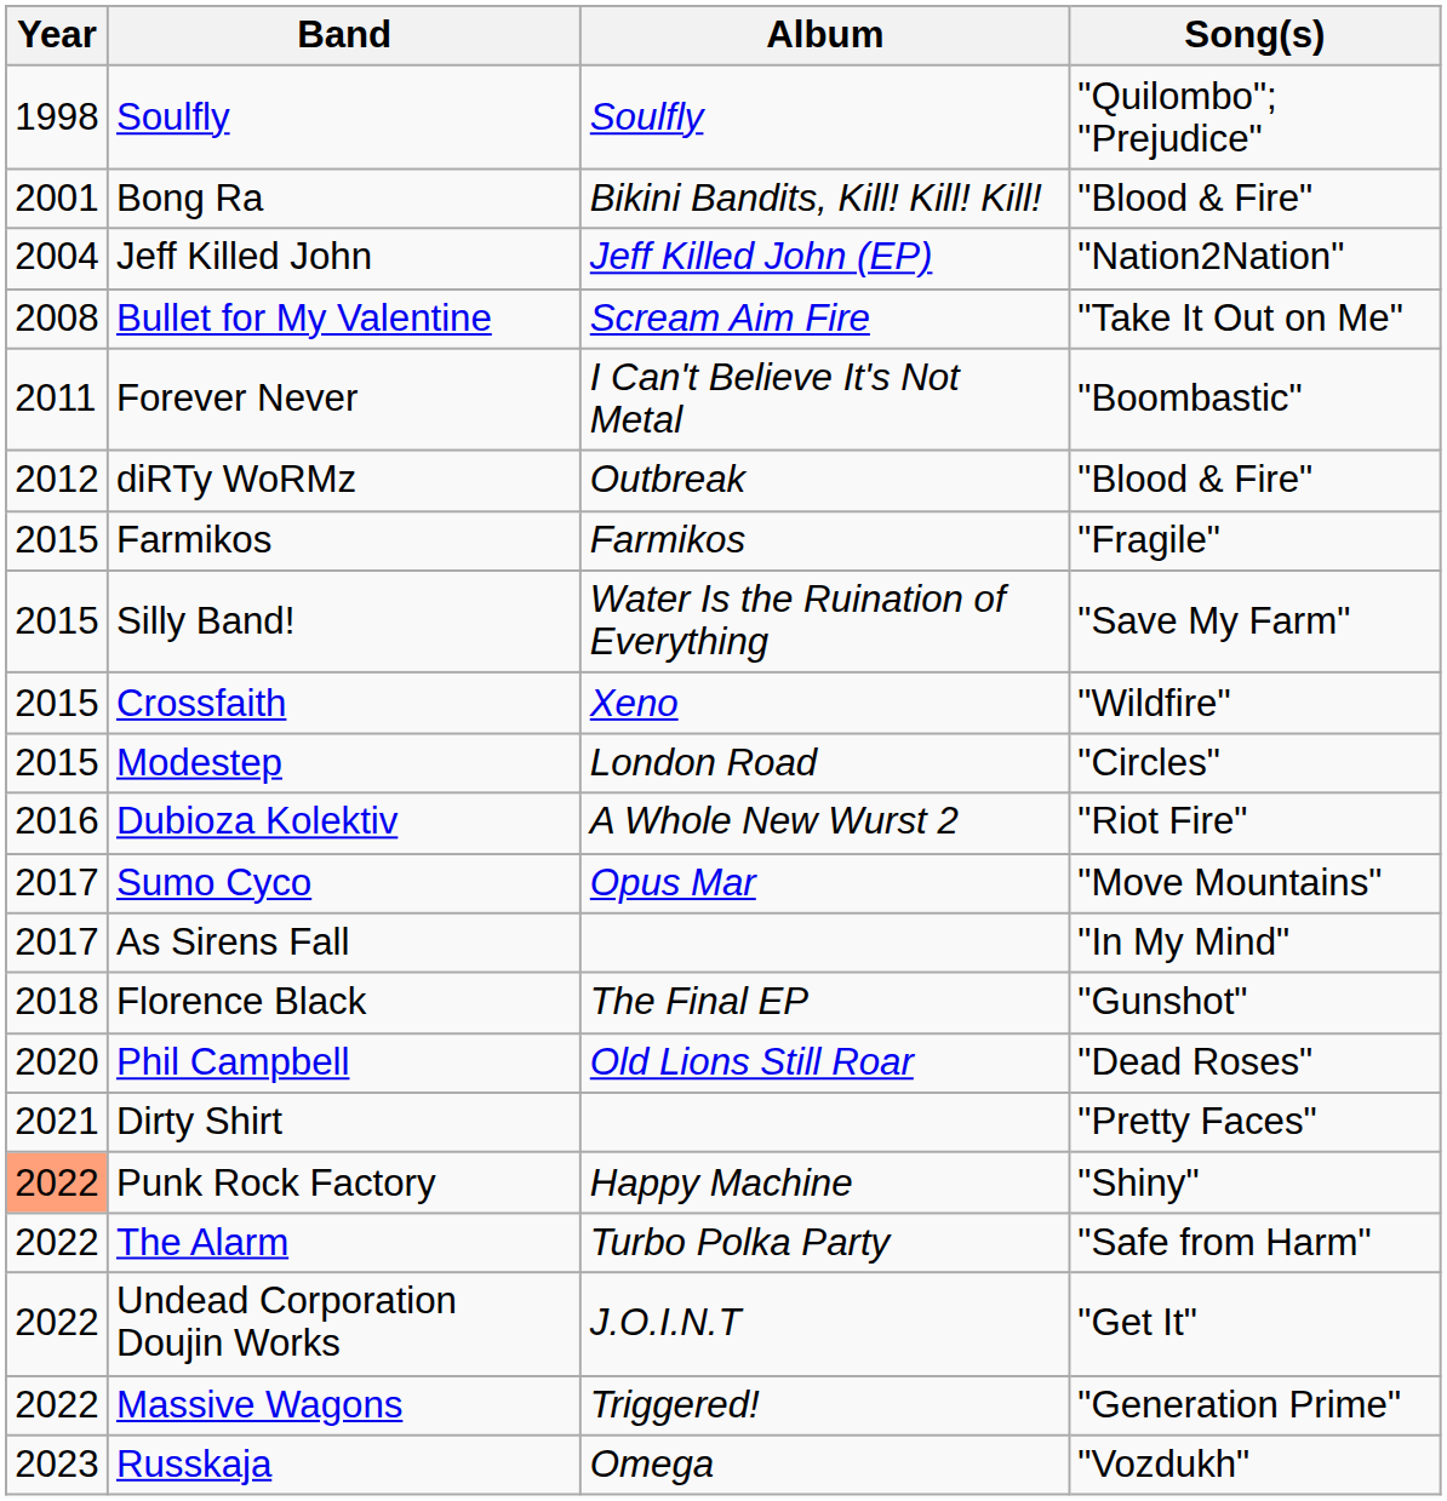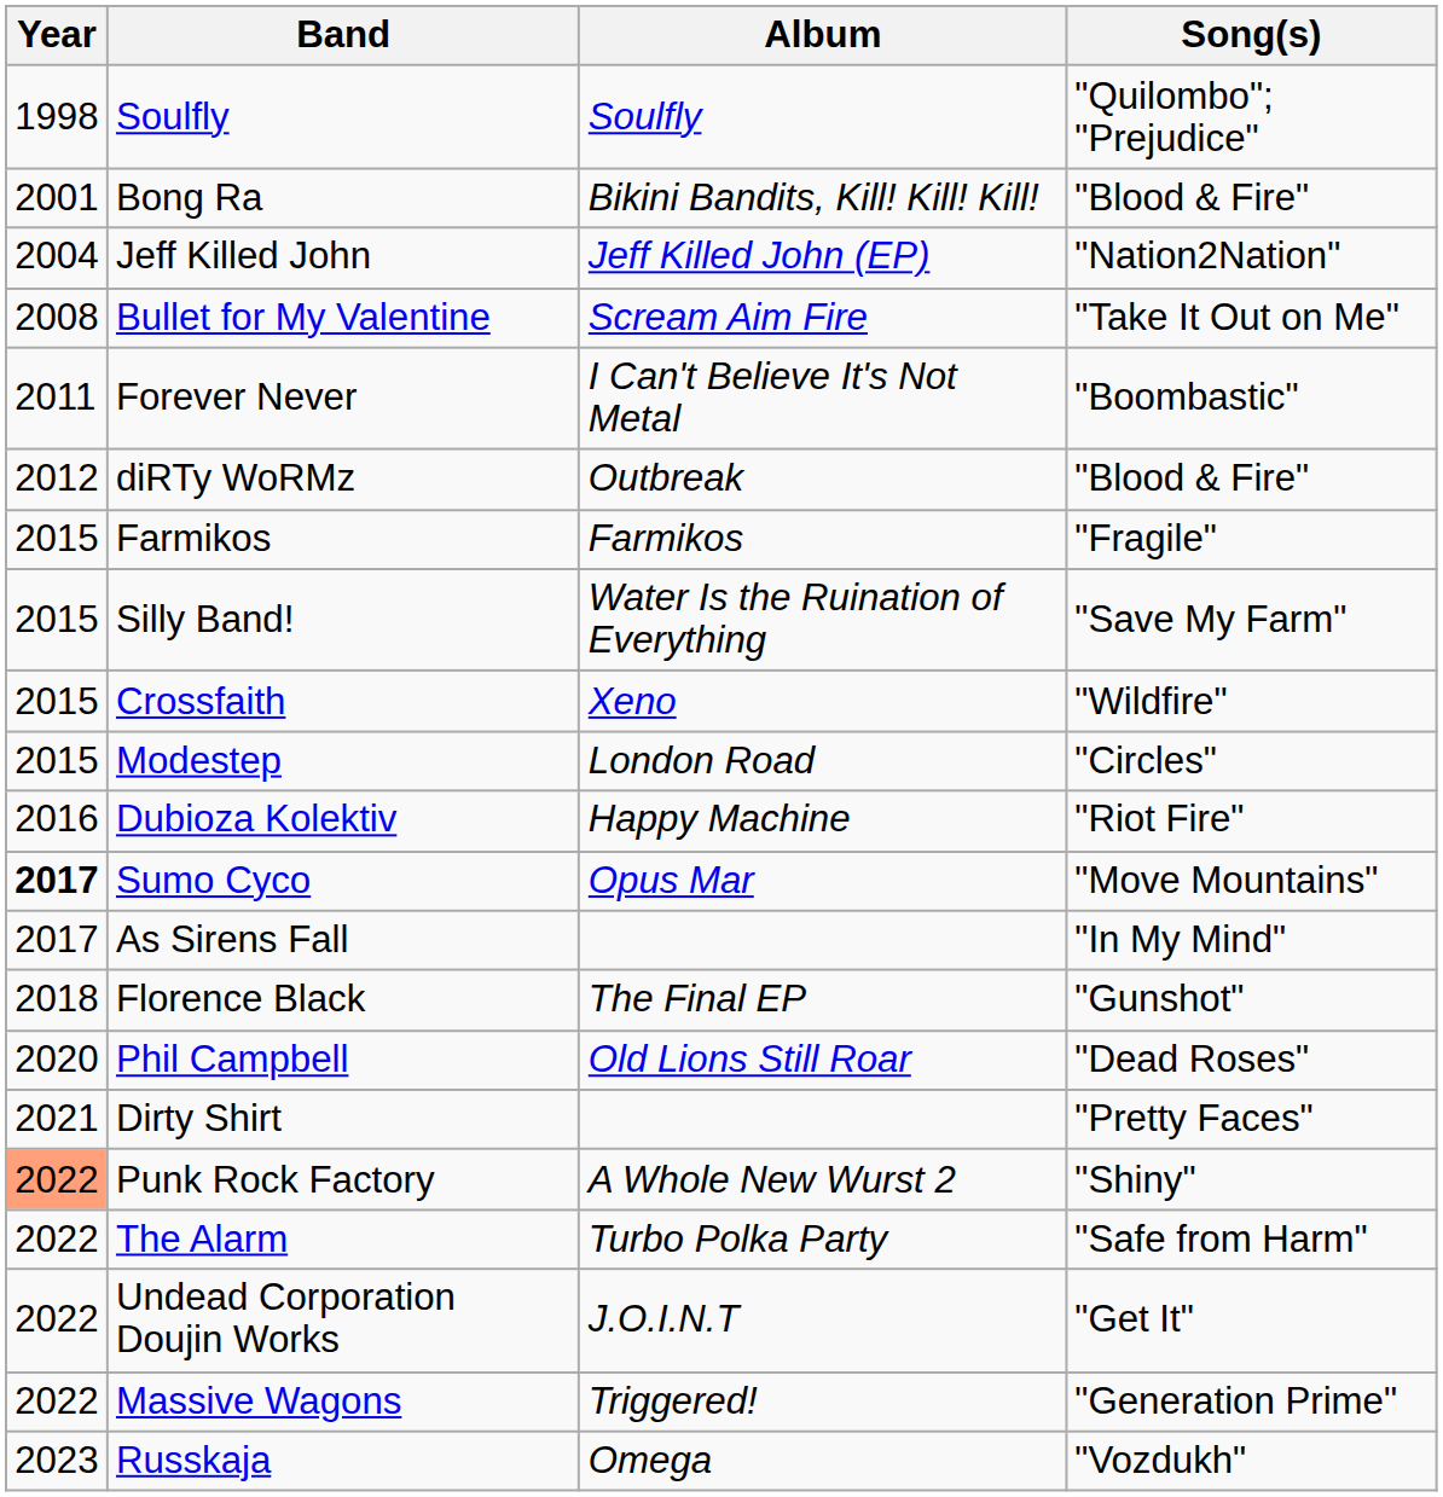Dubioza Kolektiv | Album: A Whole New Wurst 2 -> Happy Machine
Sumo Cyco | Year: normal -> bold
Punk Rock Factory | Album: Happy Machine -> A Whole New Wurst 2
